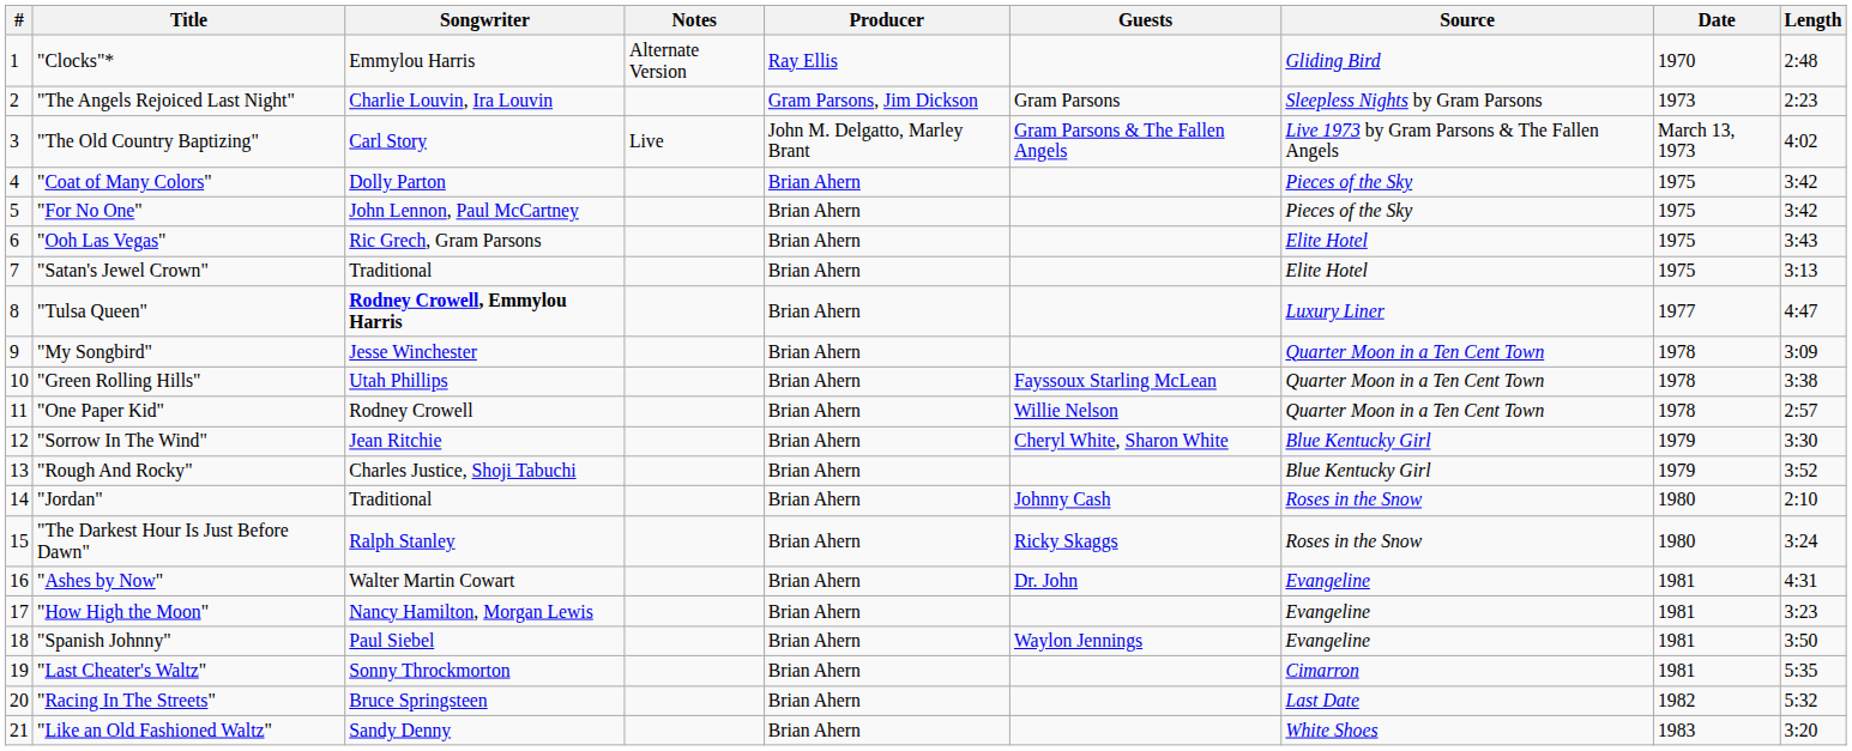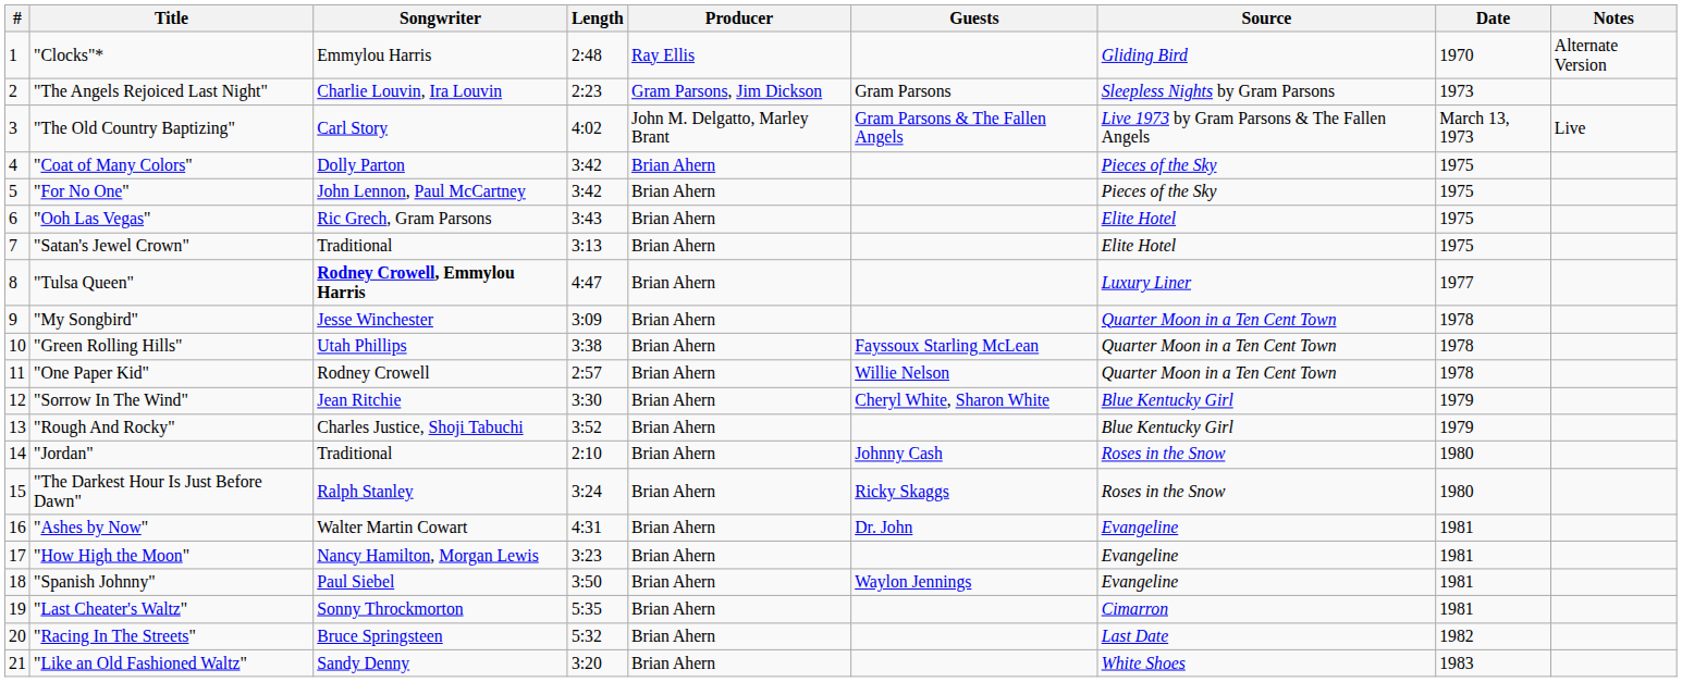columns swapped: Length <-> Notes
